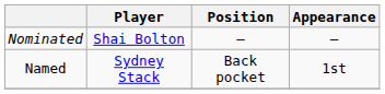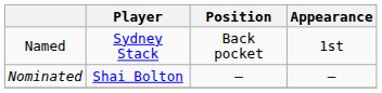rows swapped: Named <-> Nominated
